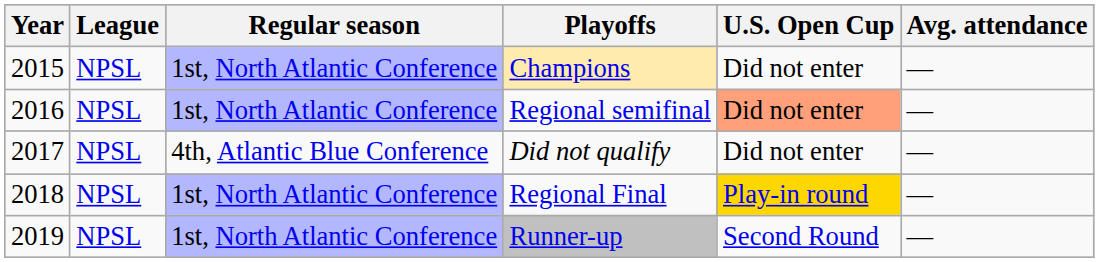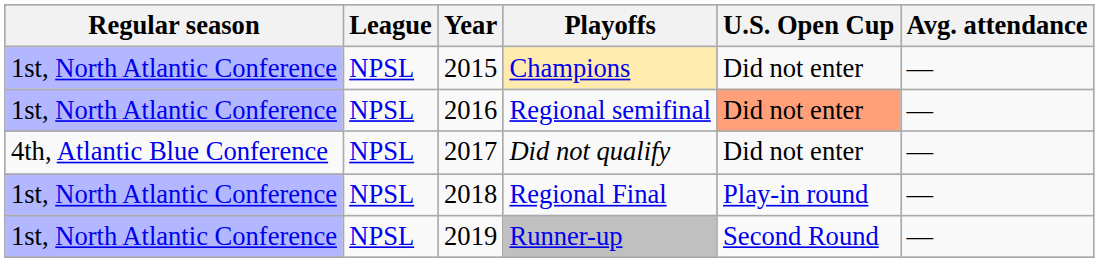columns swapped: Year <-> Regular season
Regional Final | U.S. Open Cup: gold background -> no background
